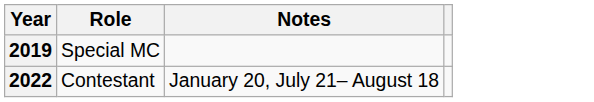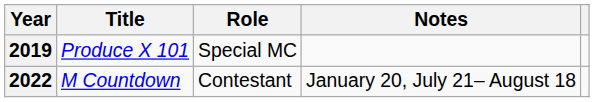+ column: Title | Produce X 101 | M Countdown
